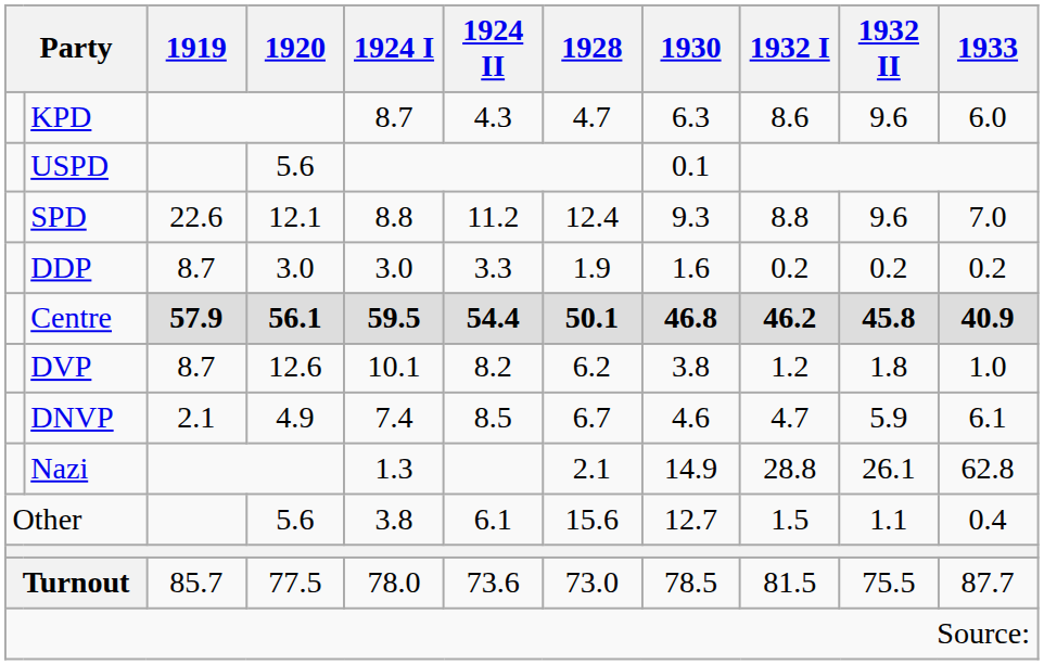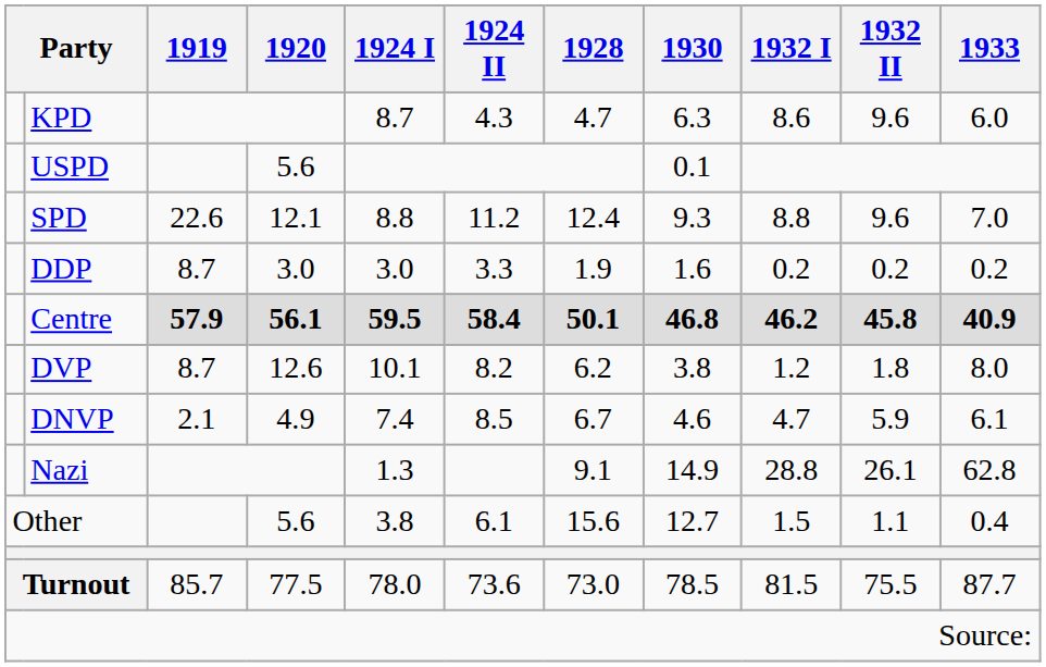Centre | 1924 II: 54.4 -> 58.4
DVP | 1933: 1.0 -> 8.0
Nazi | 1928: 2.1 -> 9.1
